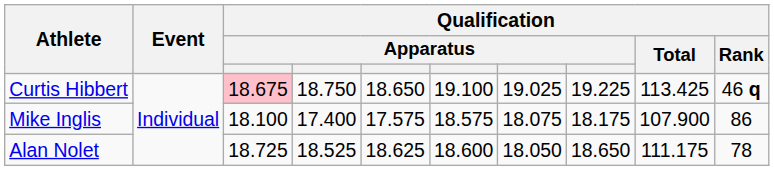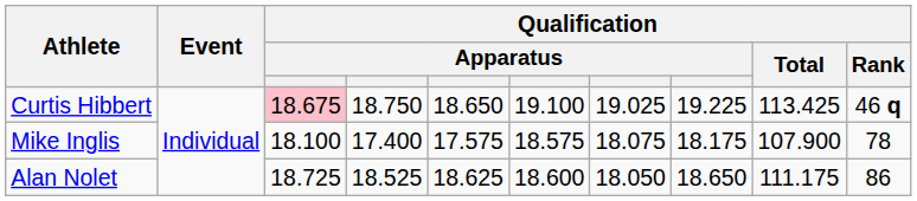Mike Inglis | Qualification / Rank: 86 -> 78
Alan Nolet | Qualification / Rank: 78 -> 86
